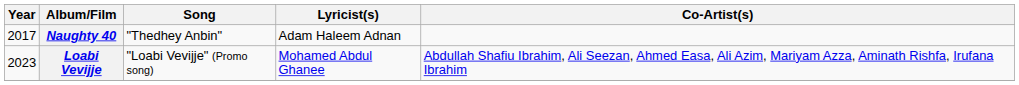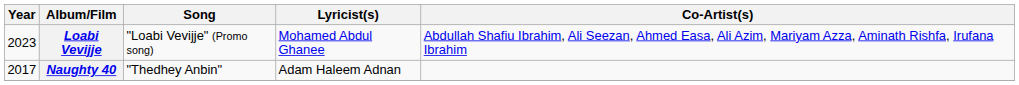rows swapped: Naughty 40 <-> Loabi Vevijje
